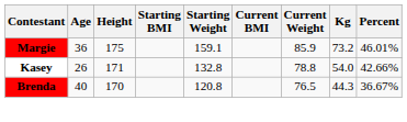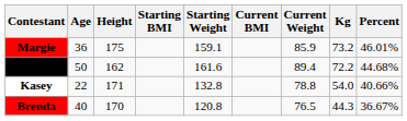+ row: Alex | 50 | 162 | 161.6 | 89.4 | 72.2 | 44.68%
Kasey | Age: 26 -> 22
Kasey | Percent: 42.66% -> 40.66%
